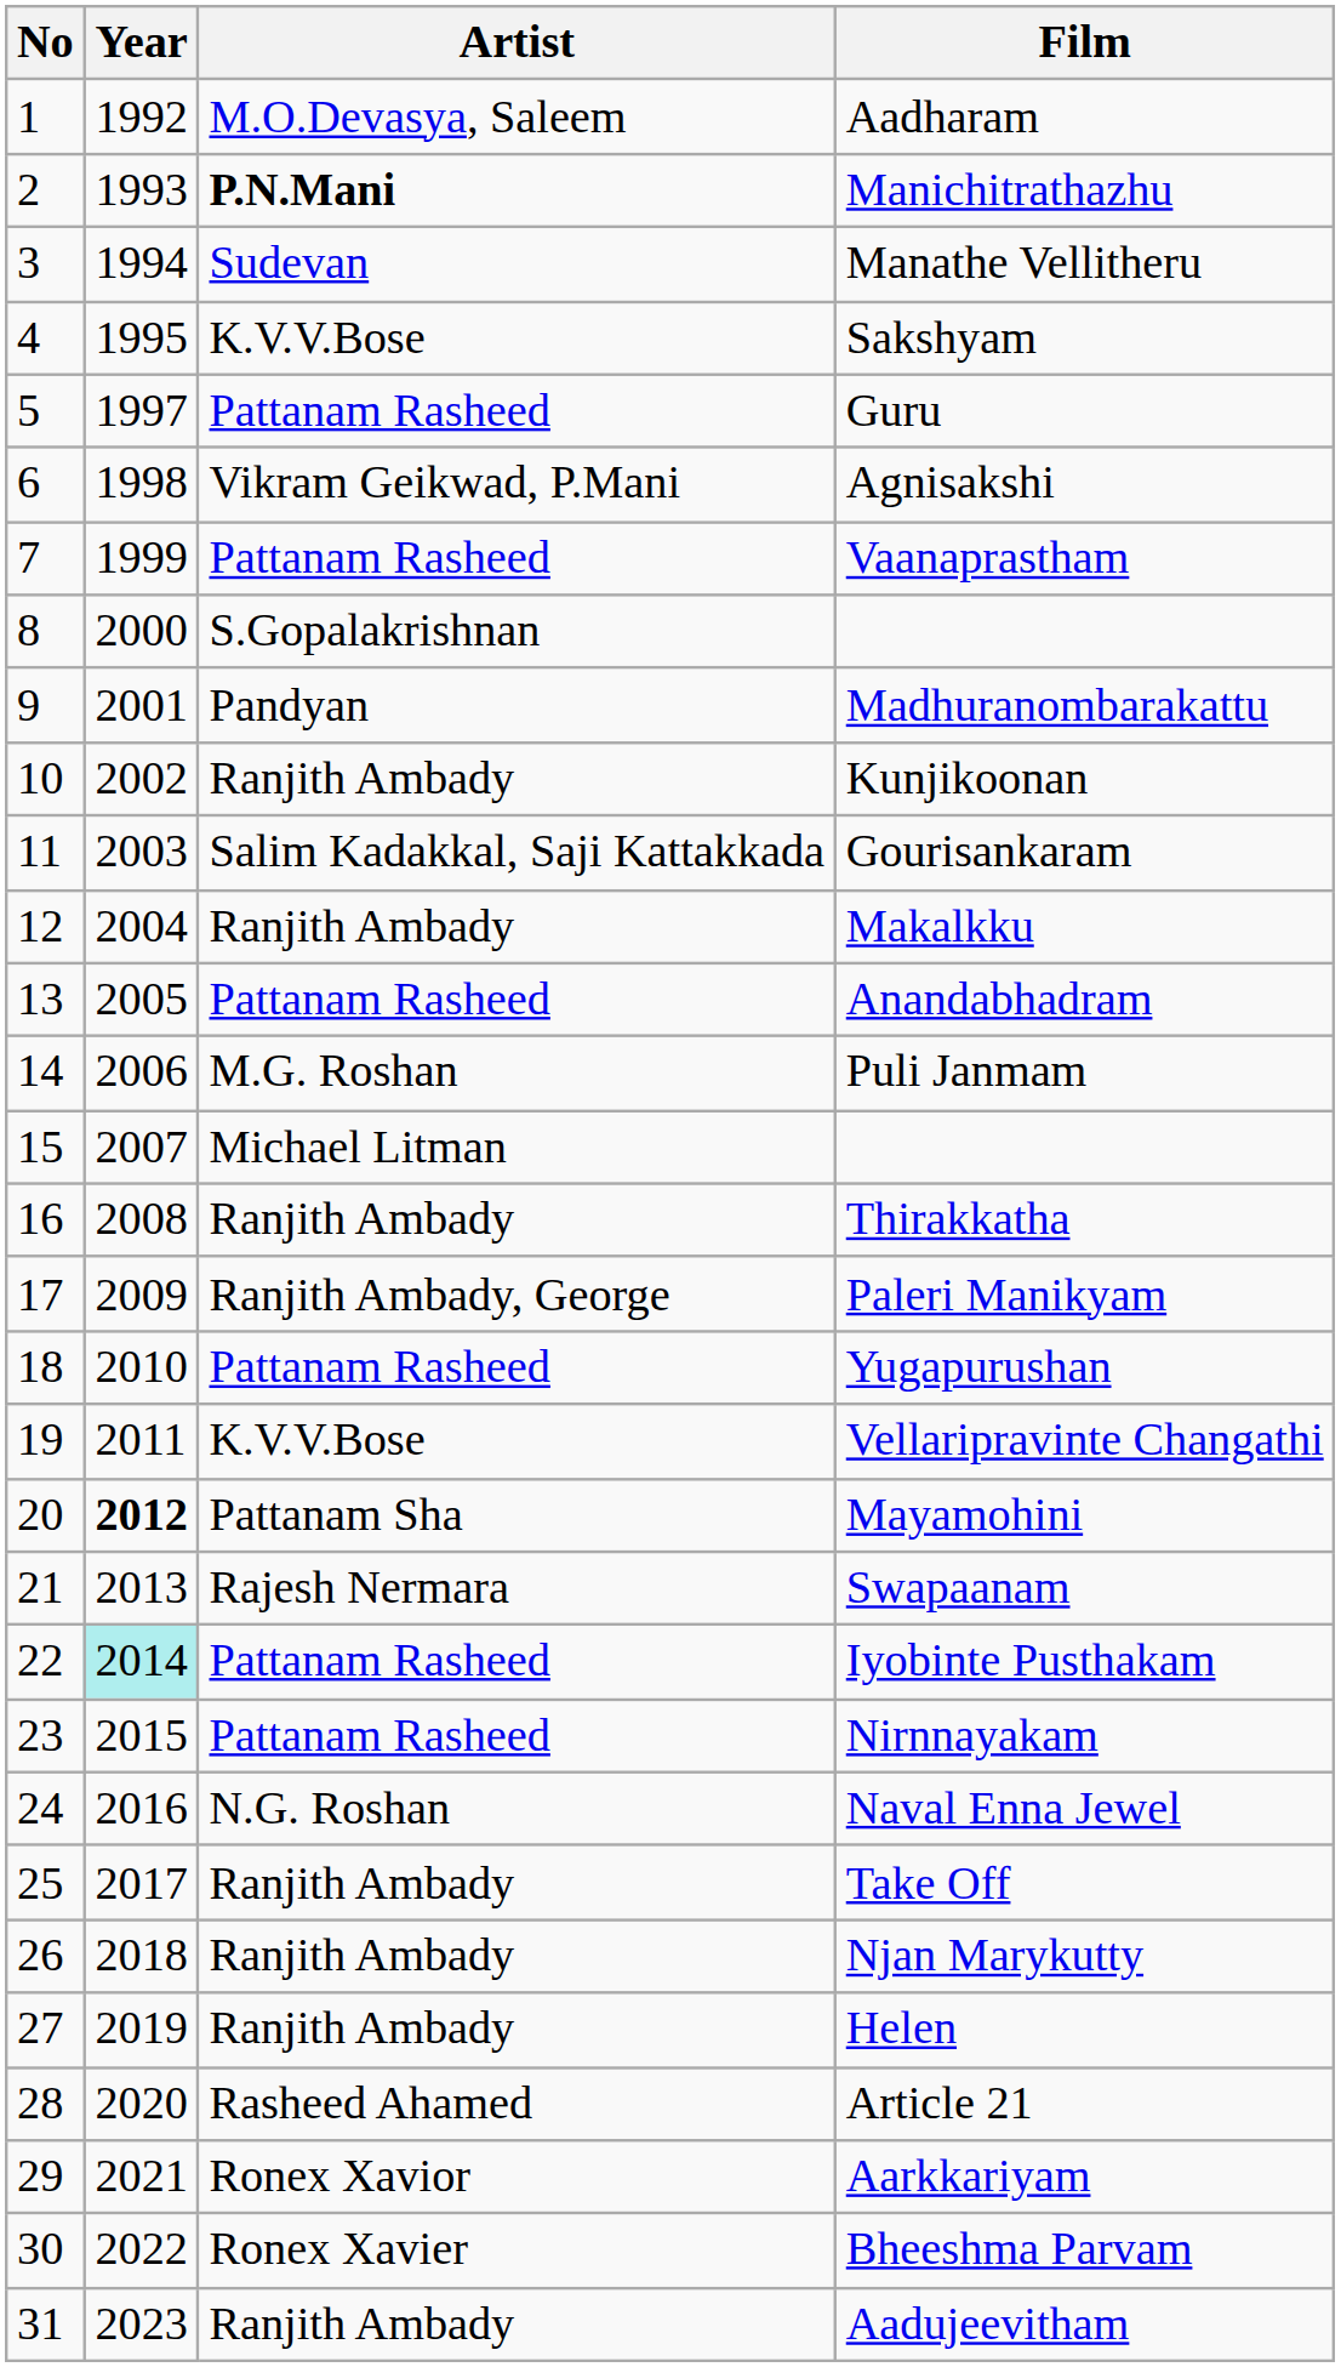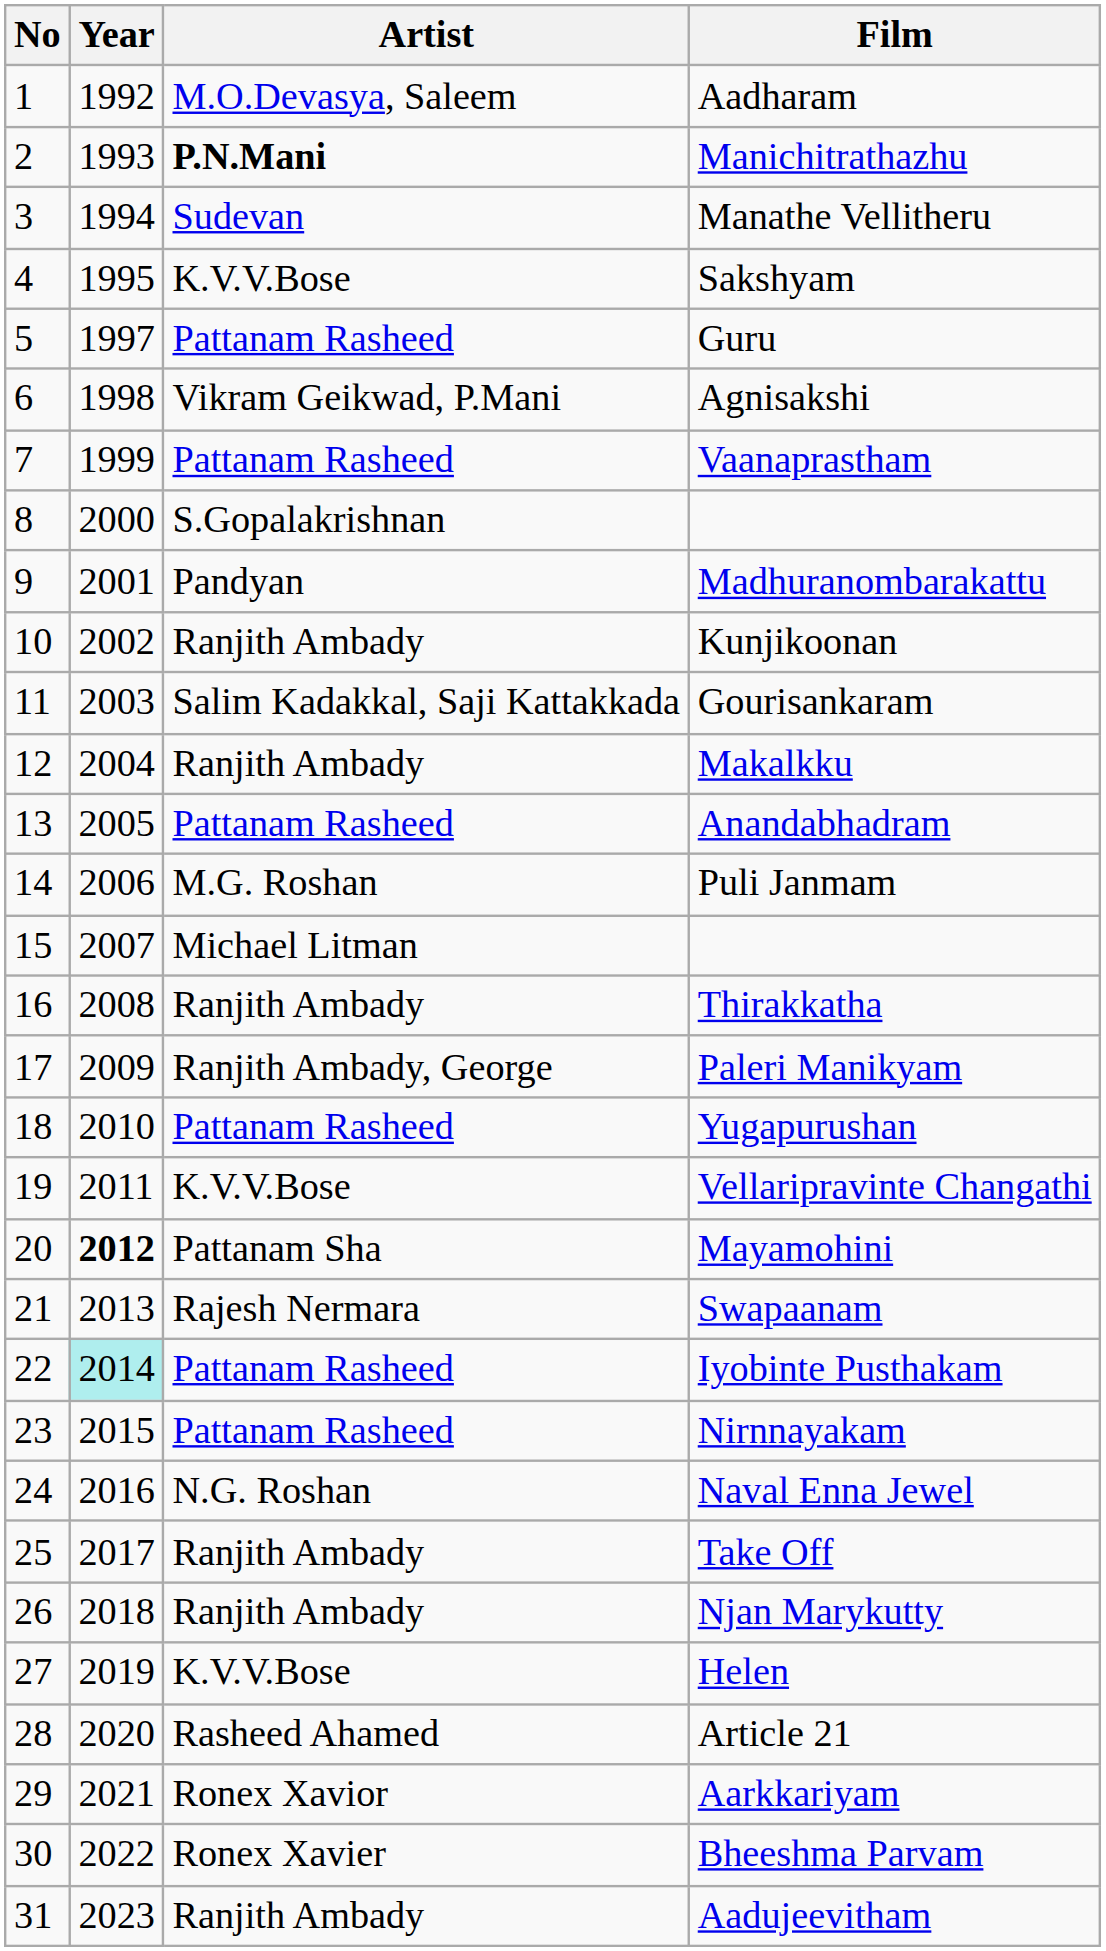Helen | Artist: Ranjith Ambady -> K.V.V.Bose
